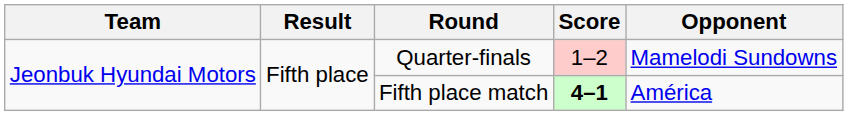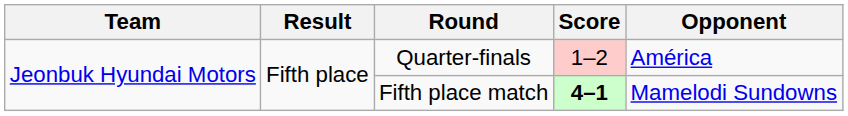Quarter-finals | Opponent: Mamelodi Sundowns -> América
Fifth place match | Opponent: América -> Mamelodi Sundowns
